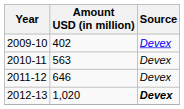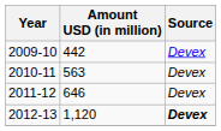2009-10 | Amount USD (in million): 402 -> 442
2012-13 | Amount USD (in million): 1,020 -> 1,120
